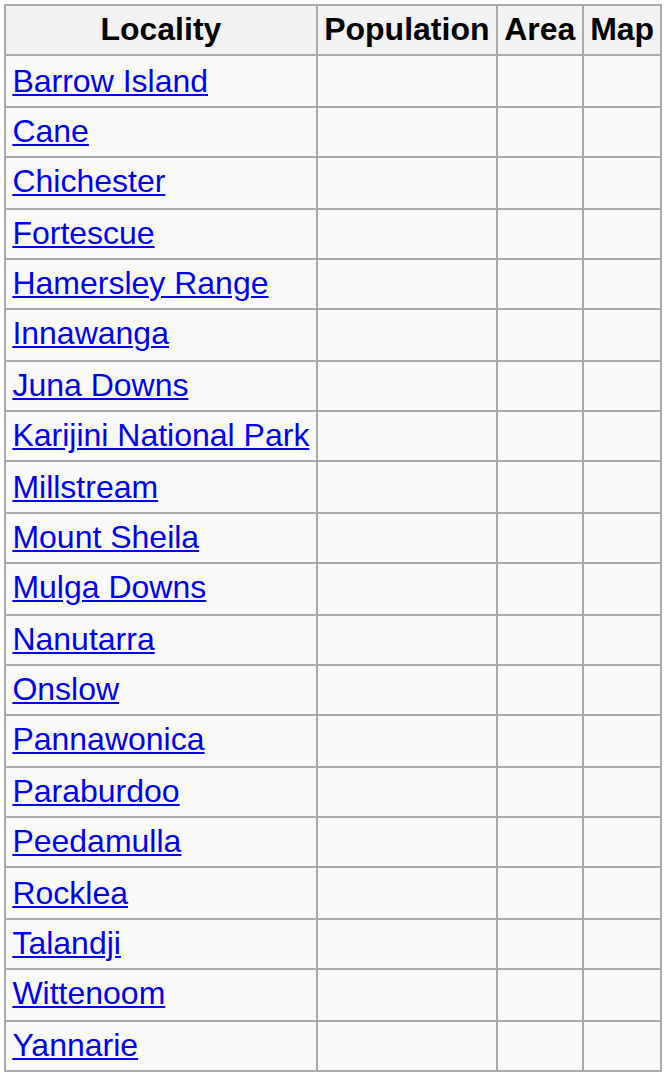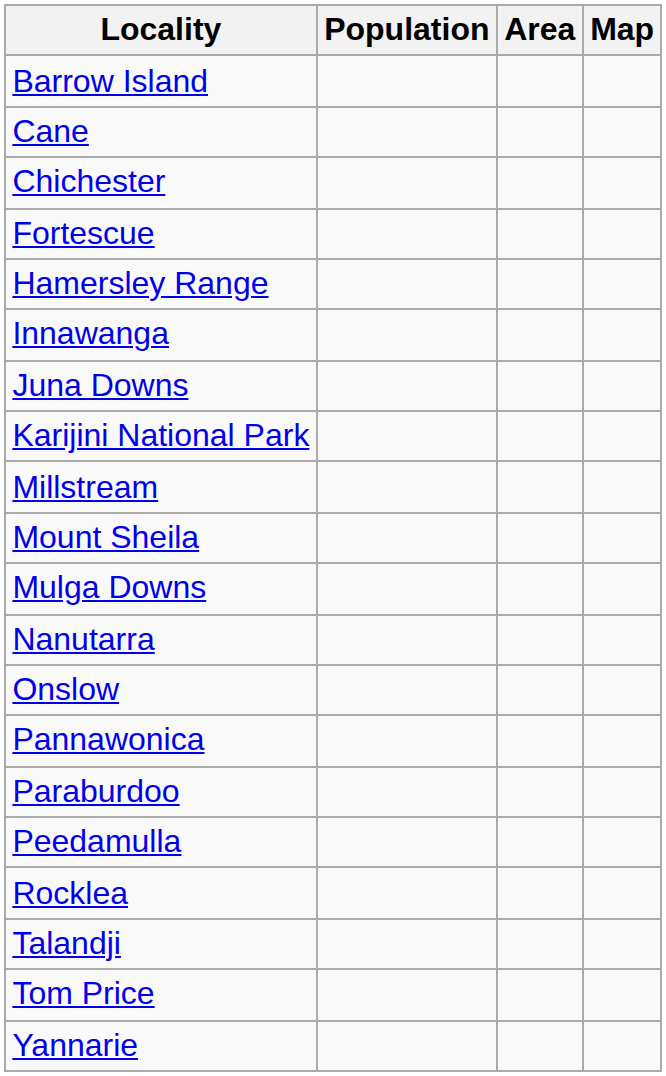+ row: Tom Price
- row: Wittenoom
